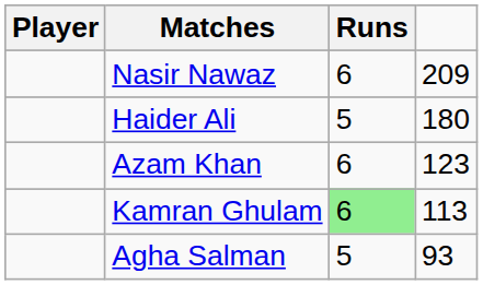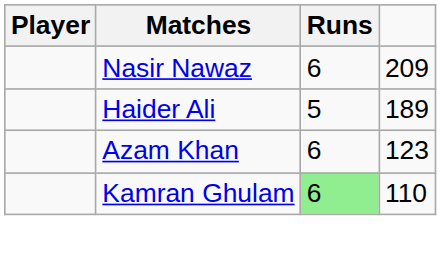Haider Ali | column 4: 180 -> 189
Kamran Ghulam | column 4: 113 -> 110
- row: Agha Salman | 5 | 93
